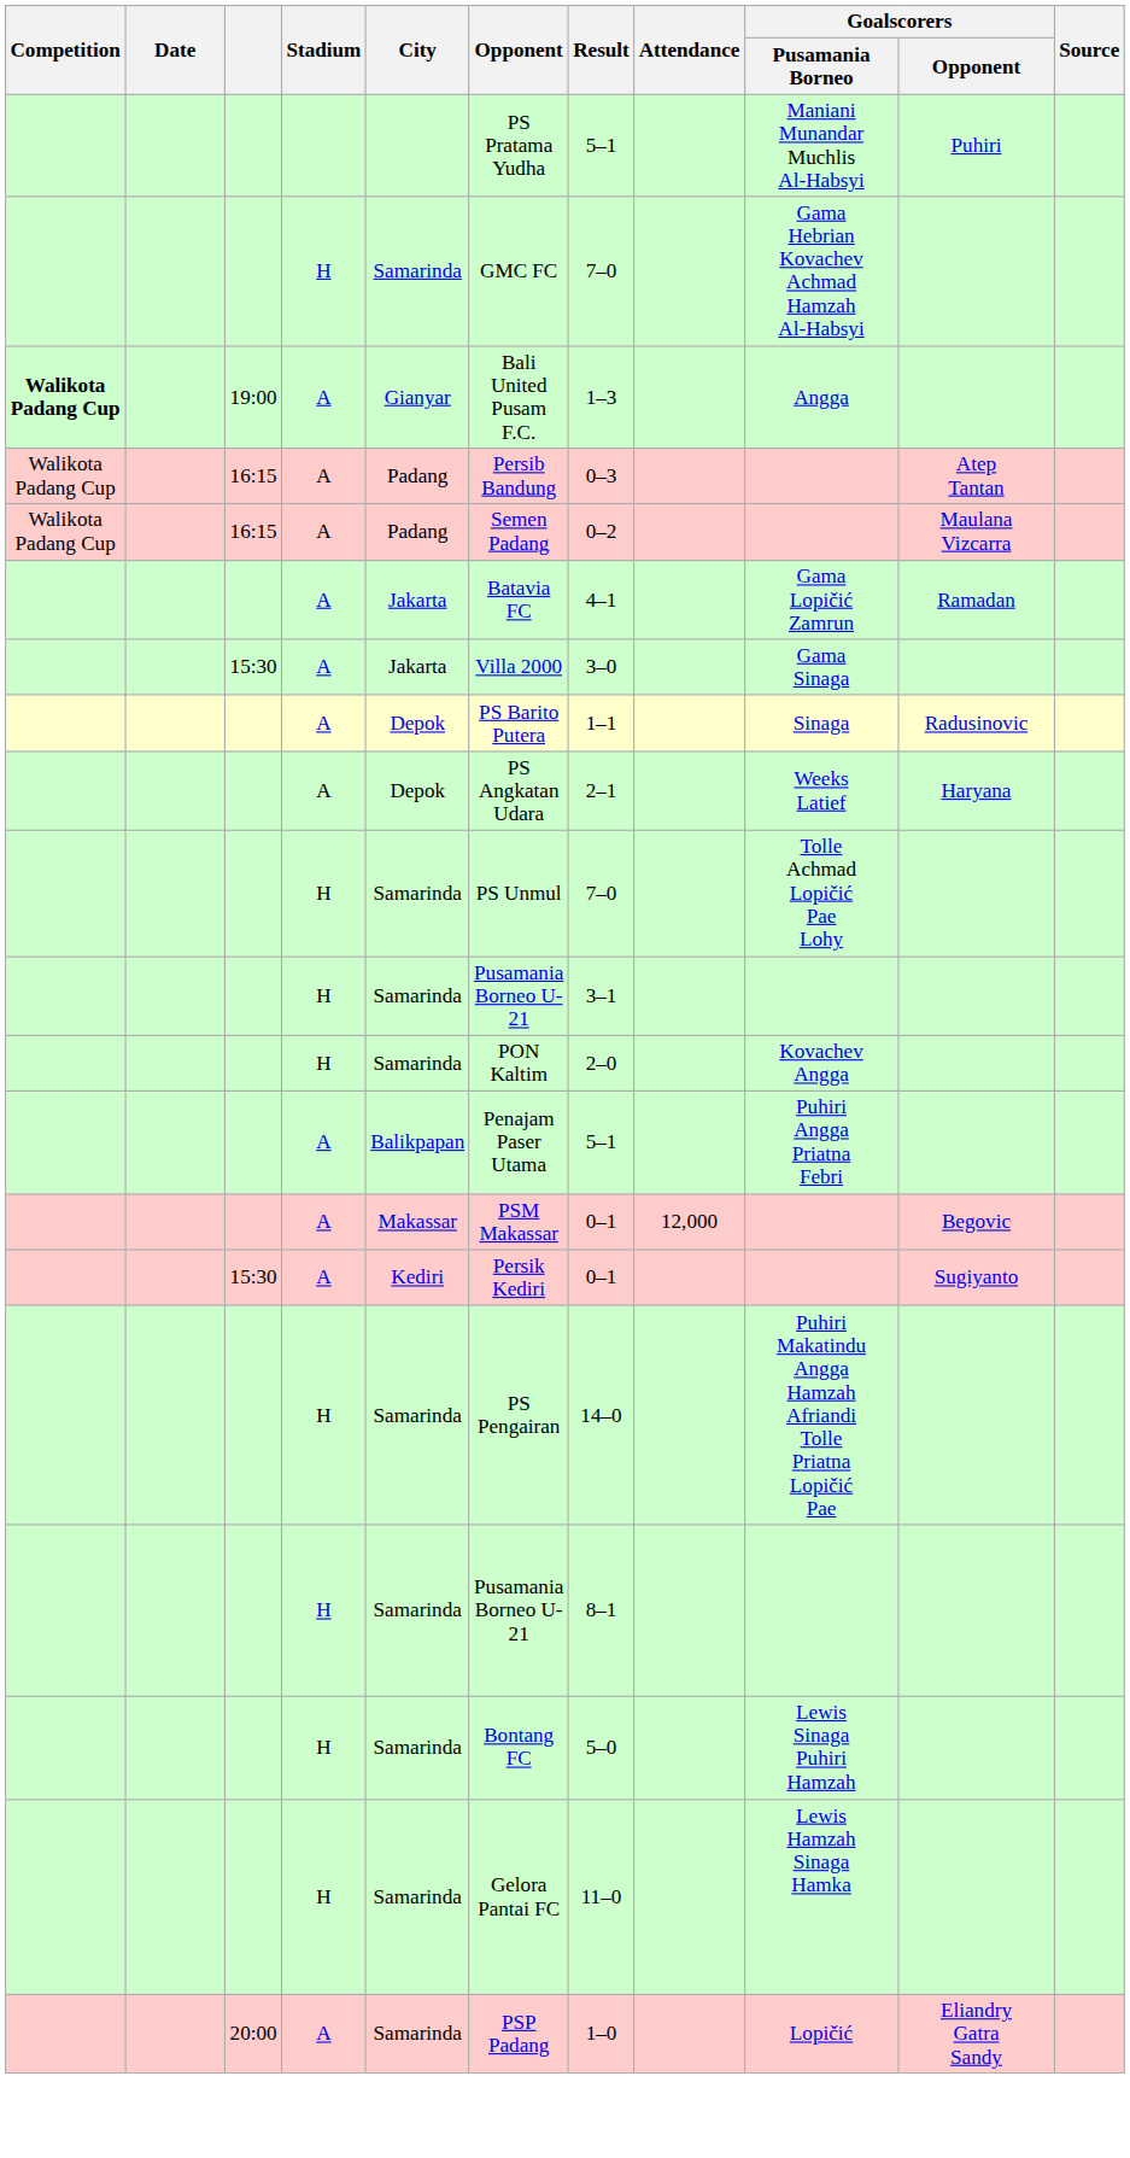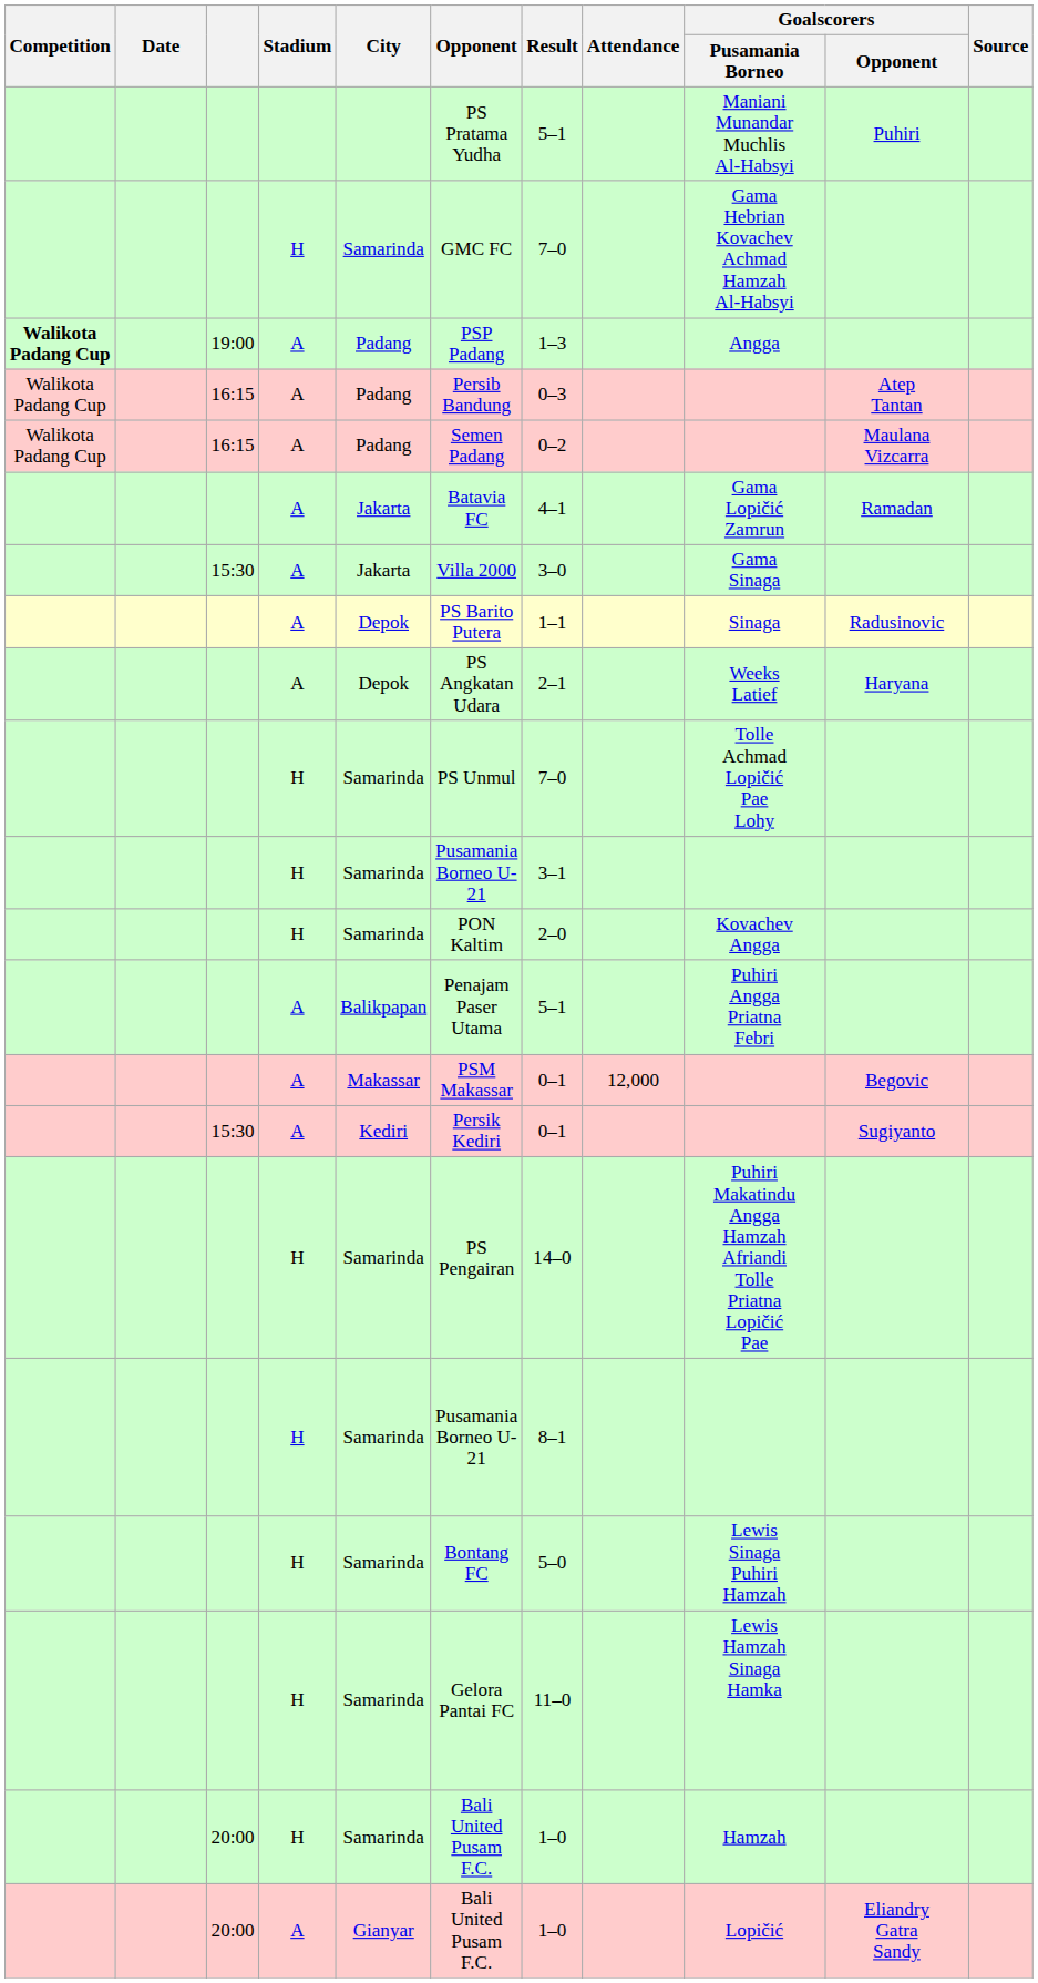19:00 | City: Gianyar -> Padang
19:00 | Opponent: Bali United Pusam F.C. -> PSP Padang
+ row: 20:00 | H | Samarinda | Bali United Pusam F.C. | 1–0 | Hamzah
20:00 / A | City: Samarinda -> Gianyar
20:00 / A | Opponent: PSP Padang -> Bali United Pusam F.C.
